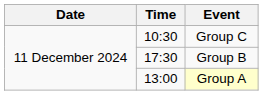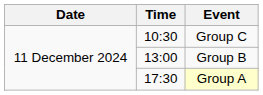Group B | Time: 17:30 -> 13:00
Group A | Time: 13:00 -> 17:30
